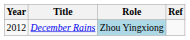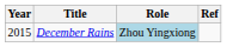December Rains | Year: 2012 -> 2015
